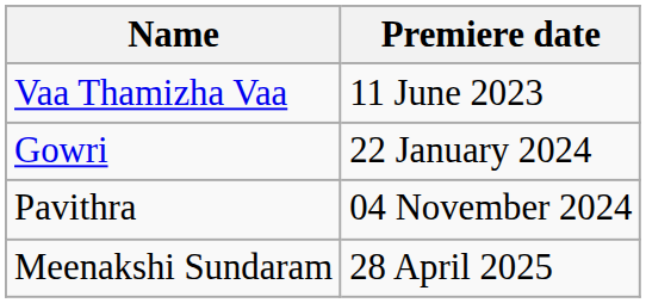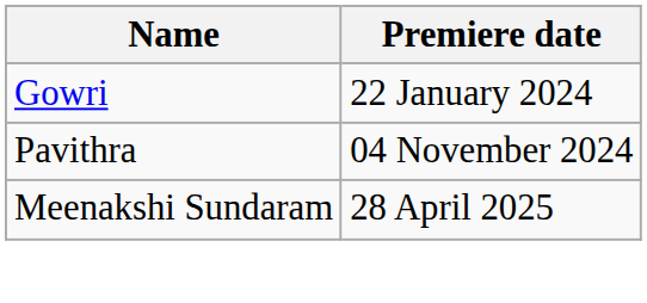- row: Vaa Thamizha Vaa | 11 June 2023
